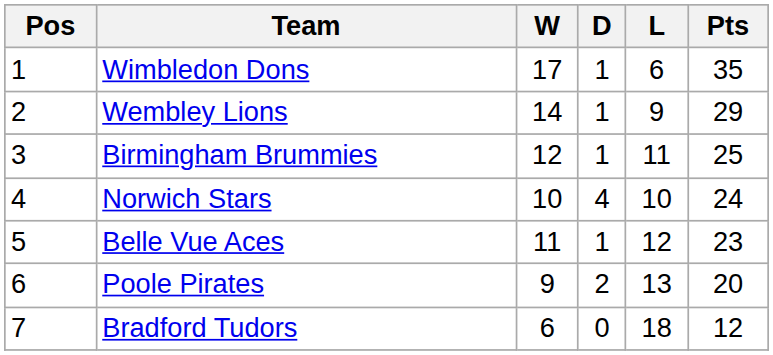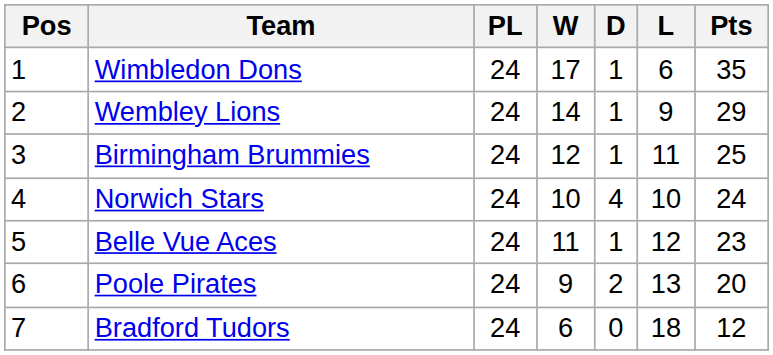+ column: PL | 24 | 24 | 24 | 24 | 24 | 24 | 24
